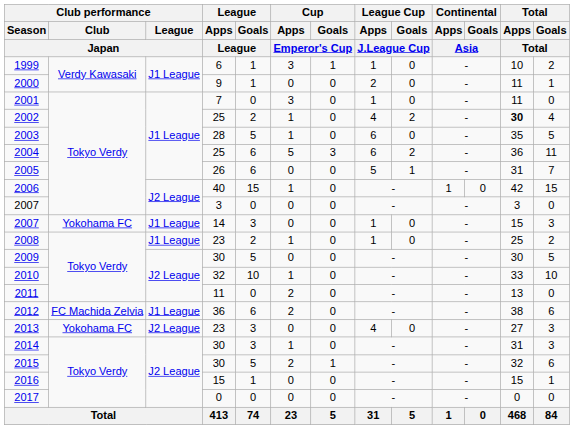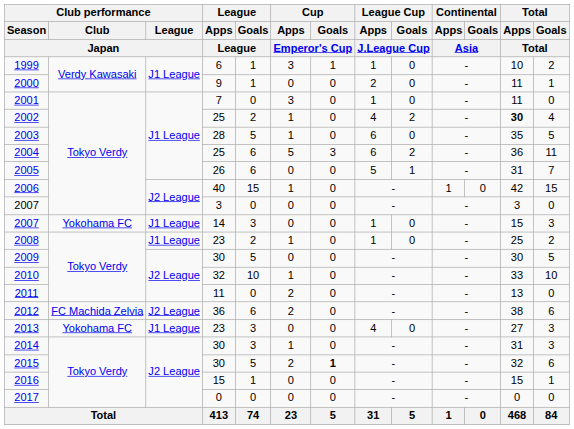2012 | Club performance / League / Japan: J1 League -> J2 League
2013 | Club performance / League / Japan: J2 League -> J1 League
2015 | Cup / Goals / Emperor's Cup: normal -> bold
